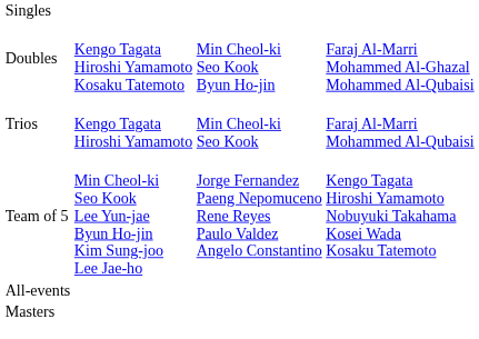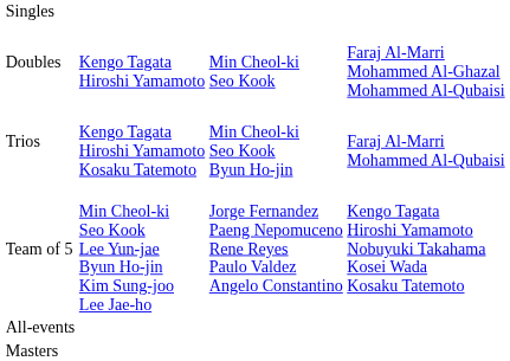Doubles | column 2: Kengo Tagata Hiroshi Yamamoto Kosaku Tatemoto -> Kengo Tagata Hiroshi Yamamoto
Doubles | column 3: Min Cheol-ki Seo Kook Byun Ho-jin -> Min Cheol-ki Seo Kook
Trios | column 2: Kengo Tagata Hiroshi Yamamoto -> Kengo Tagata Hiroshi Yamamoto Kosaku Tatemoto
Trios | column 3: Min Cheol-ki Seo Kook -> Min Cheol-ki Seo Kook Byun Ho-jin
